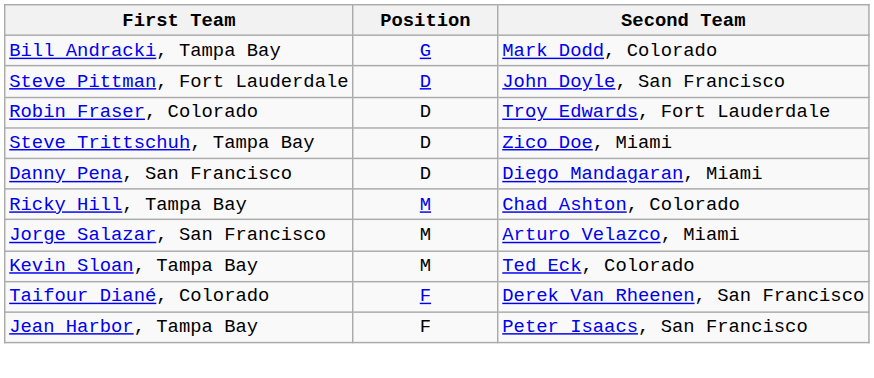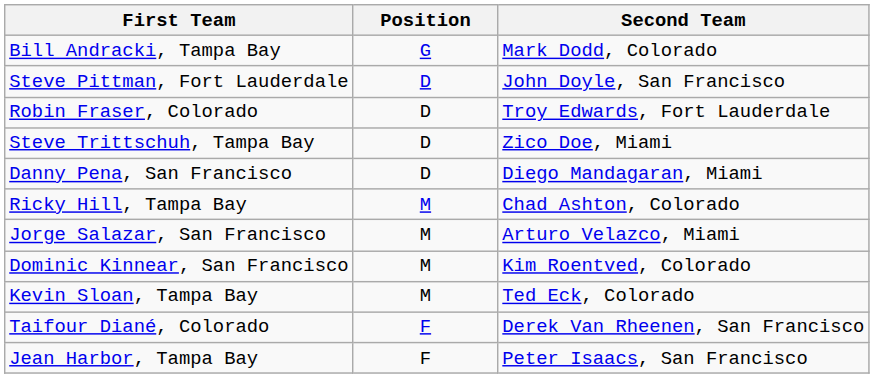+ row: Dominic Kinnear, San Francisco | M | Kim Roentved, Colorado
